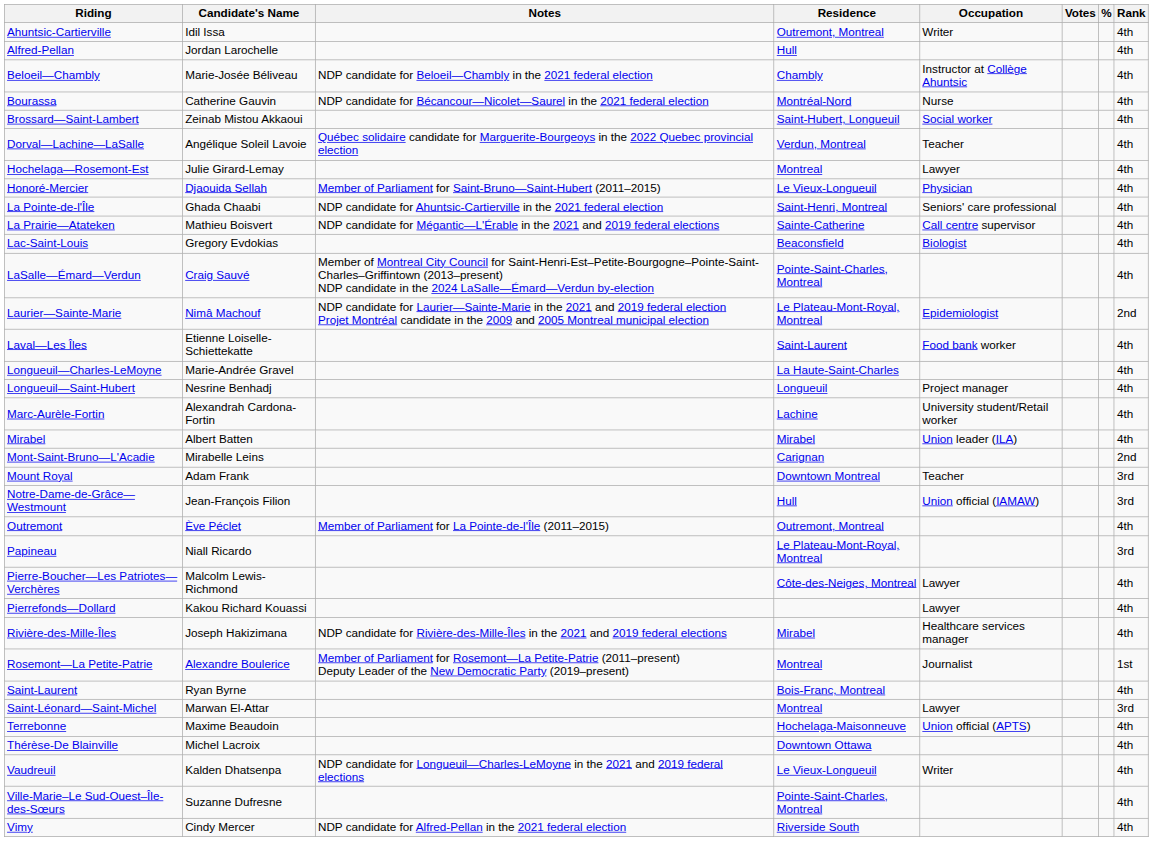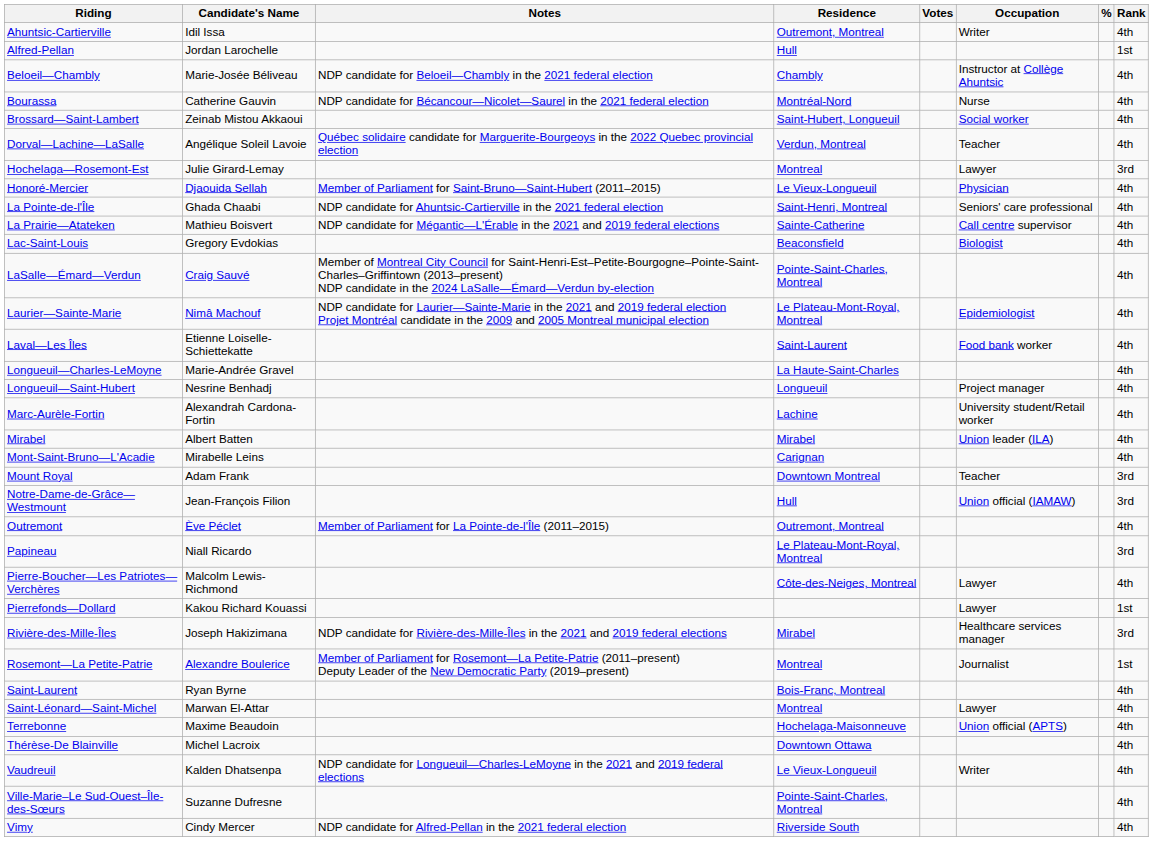columns swapped: Occupation <-> Votes
Alfred-Pellan | Rank: 4th -> 1st
Hochelaga—Rosemont-Est | Rank: 4th -> 3rd
Laurier—Sainte-Marie | Rank: 2nd -> 4th
Mont-Saint-Bruno—L'Acadie | Rank: 2nd -> 4th
Pierrefonds—Dollard | Rank: 4th -> 1st
Rivière-des-Mille-Îles | Rank: 4th -> 3rd
Saint-Léonard—Saint-Michel | Rank: 3rd -> 4th
